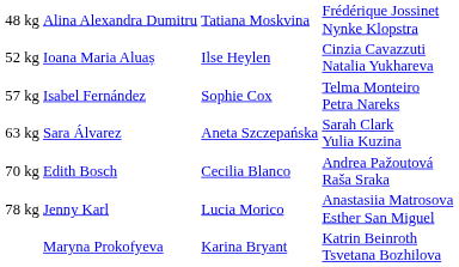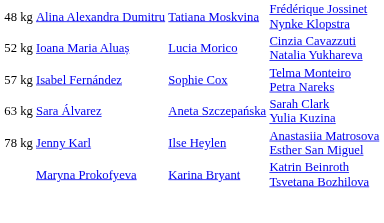52 kg | column 3: Ilse Heylen -> Lucia Morico
- row: 70 kg | Edith Bosch | Cecilia Blanco | Andrea Pažoutová Raša Sraka
78 kg | column 3: Lucia Morico -> Ilse Heylen
